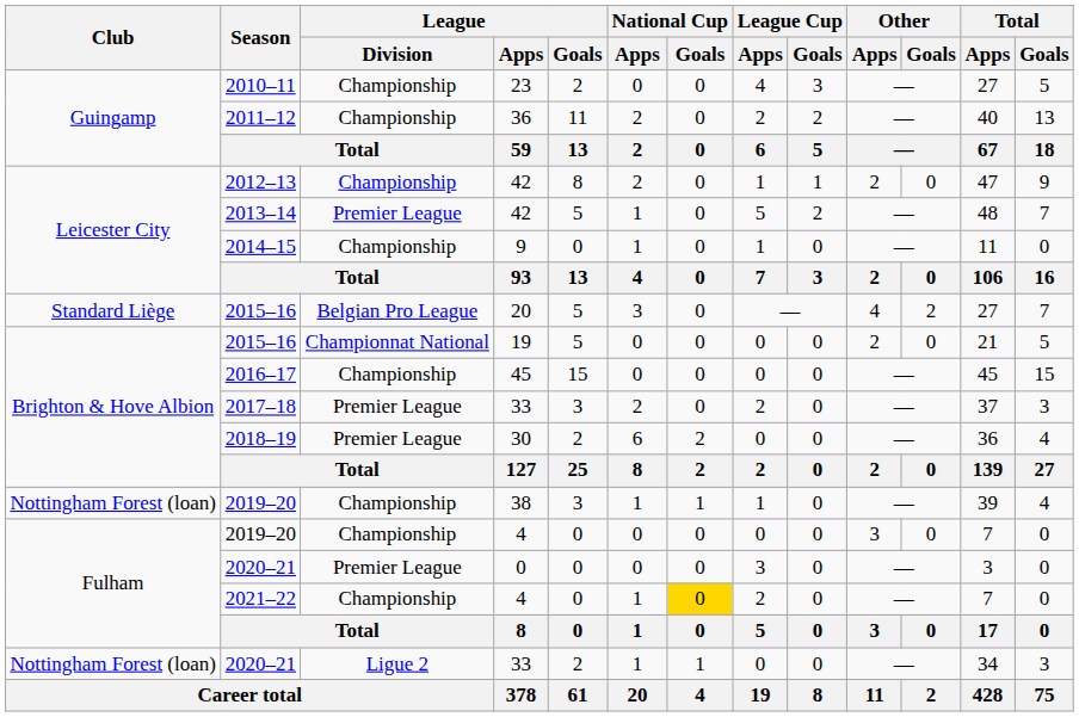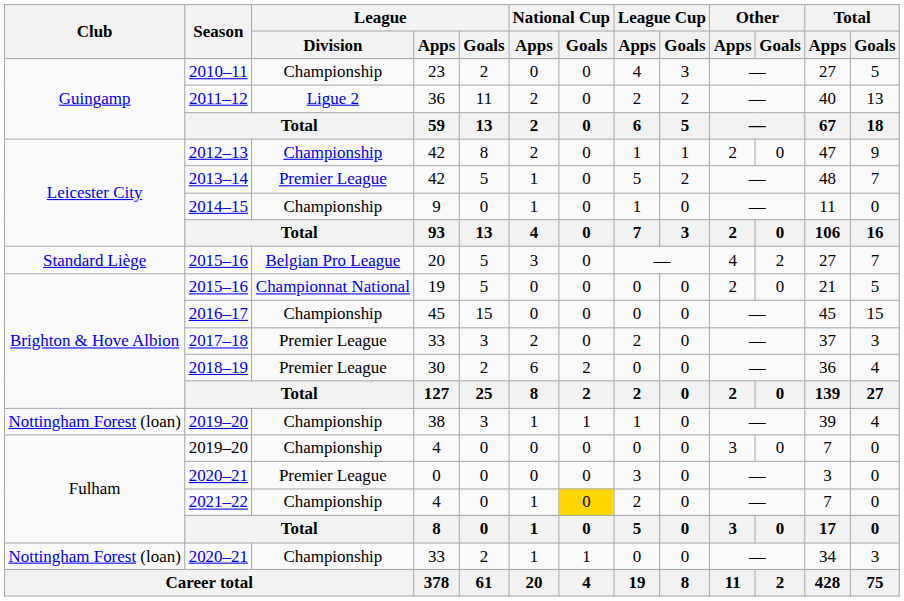2011–12 | League / Division: Championship -> Ligue 2
2020–21 / 33 | League / Division: Ligue 2 -> Championship
